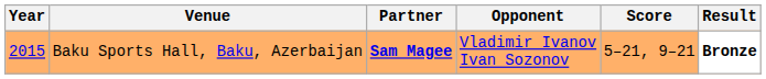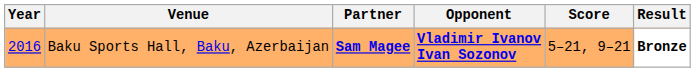Baku Sports Hall, Baku, Azerbaijan | Year: 2015 -> 2016
Baku Sports Hall, Baku, Azerbaijan | Opponent: normal -> bold
